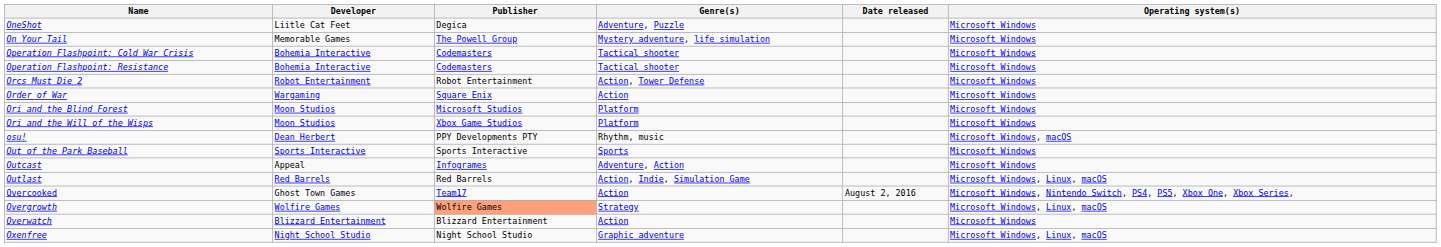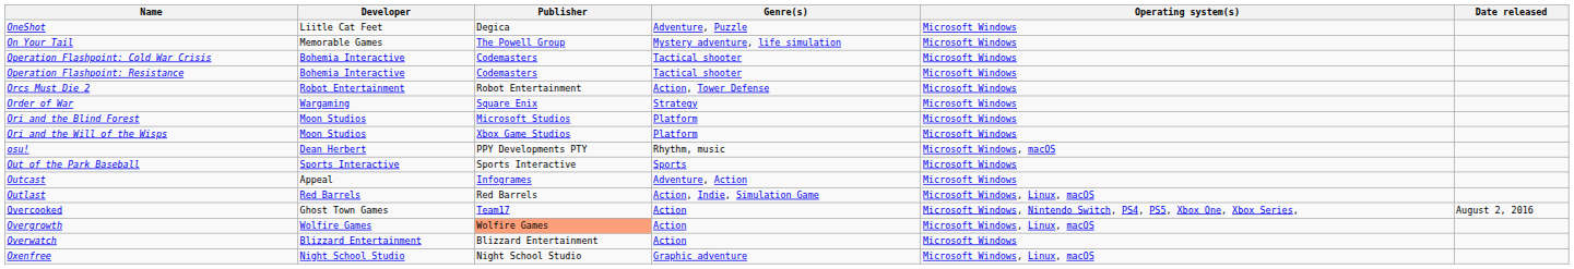columns swapped: Operating system(s) <-> Date released
Order of War | Genre(s): Action -> Strategy
Overgrowth | Genre(s): Strategy -> Action
